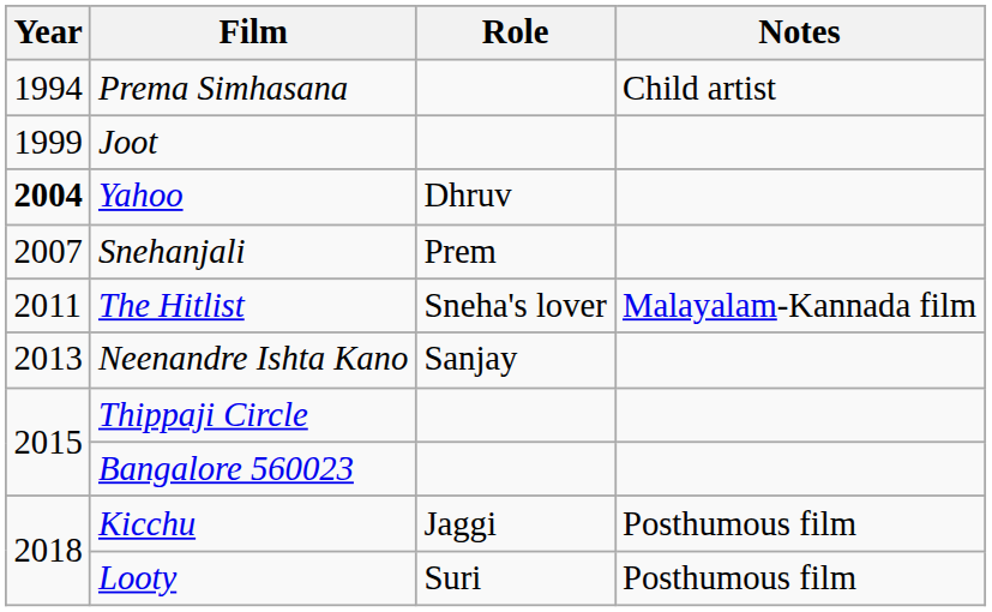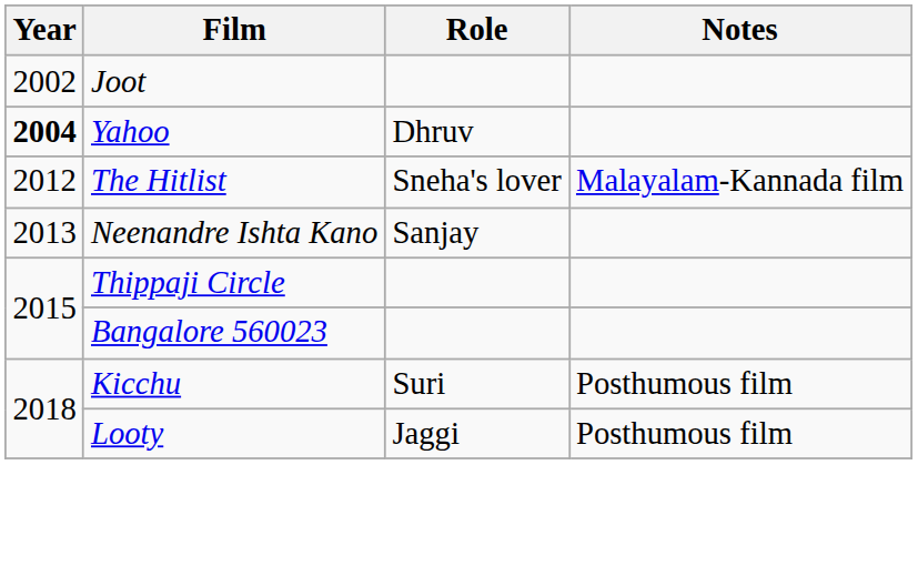- row: 1994 | Prema Simhasana | Child artist
Joot | Year: 1999 -> 2002
- row: 2007 | Snehanjali | Prem
The Hitlist | Year: 2011 -> 2012
Kicchu | Role: Jaggi -> Suri
Looty | Role: Suri -> Jaggi
